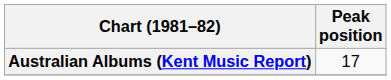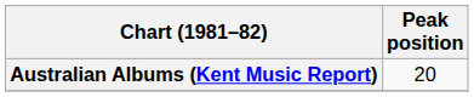Australian Albums (Kent Music Report) | Peak position: 17 -> 20
